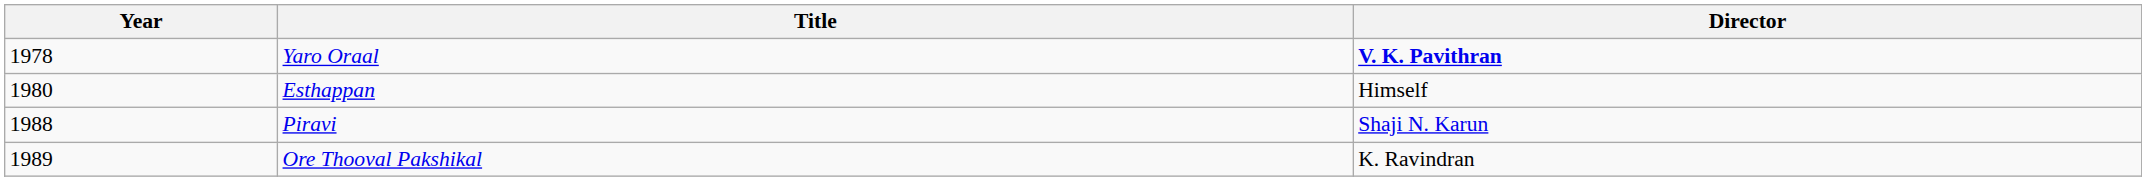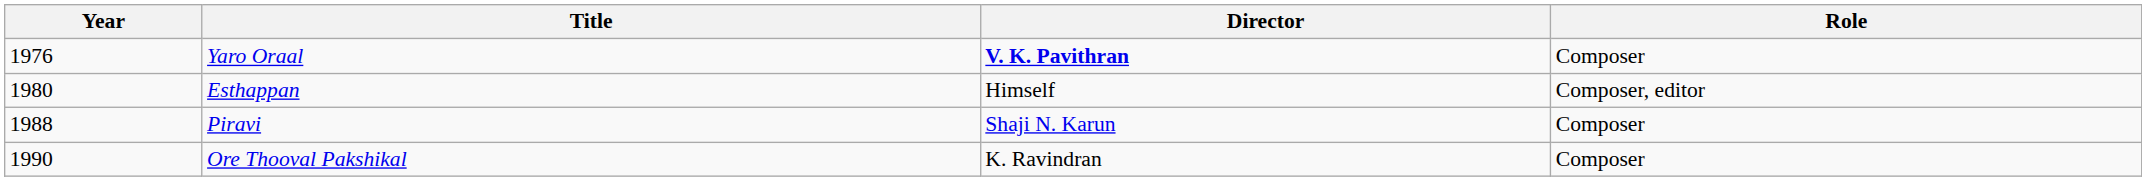+ column: Role | Composer | Composer, editor | Composer | Composer
Yaro Oraal | Year: 1978 -> 1976
Ore Thooval Pakshikal | Year: 1989 -> 1990
